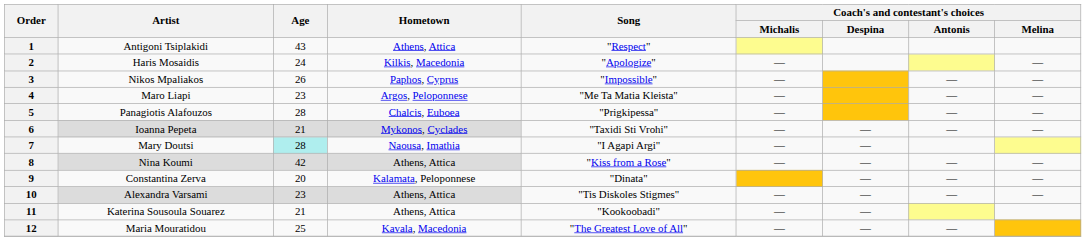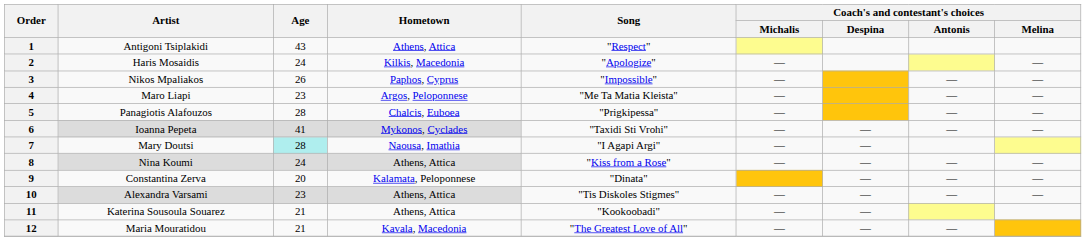6 | Age: 21 -> 41
8 | Age: 42 -> 24
12 | Age: 25 -> 21
